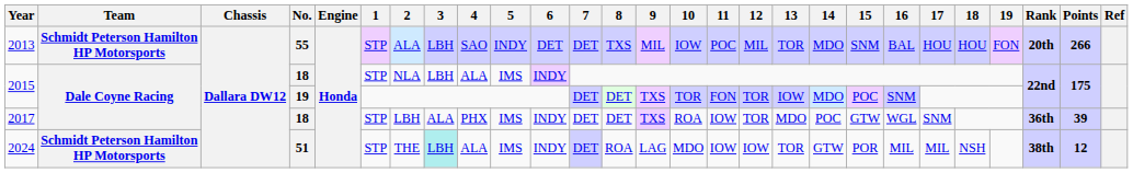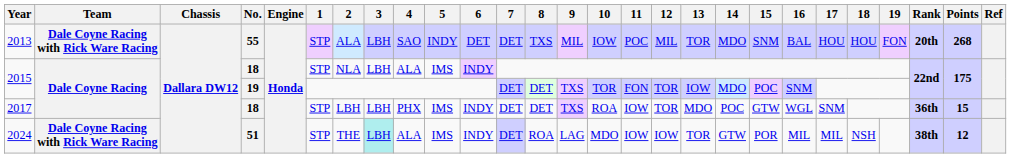2013 | Team: Schmidt Peterson Hamilton HP Motorsports -> Dale Coyne Racing with Rick Ware Racing
2013 | Points: 266 -> 268
2017 | 3: ALA -> LBH
2017 | Points: 39 -> 15
2024 | Team: Schmidt Peterson Hamilton HP Motorsports -> Dale Coyne Racing with Rick Ware Racing
